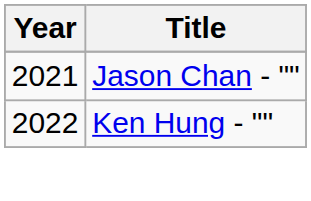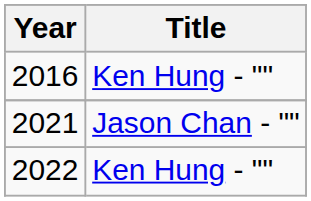+ row: 2016 | Ken Hung - ""
